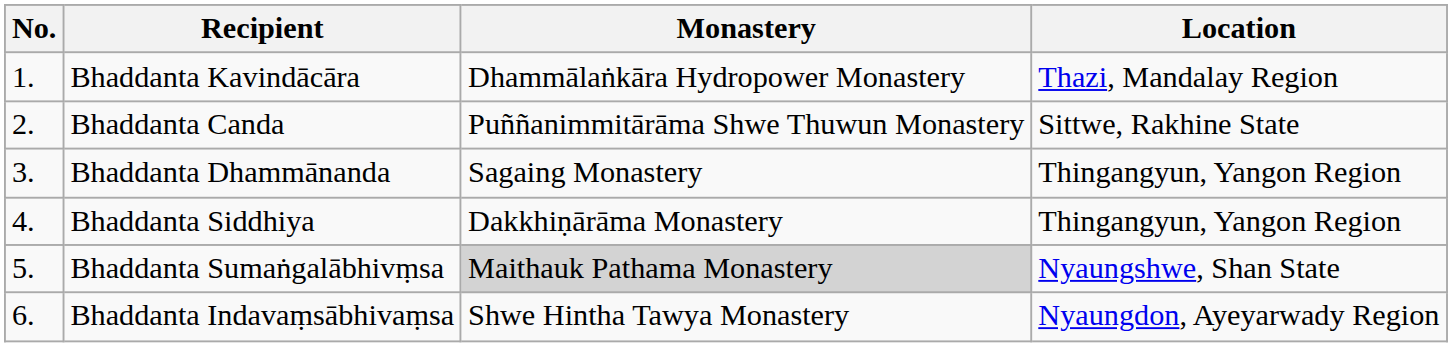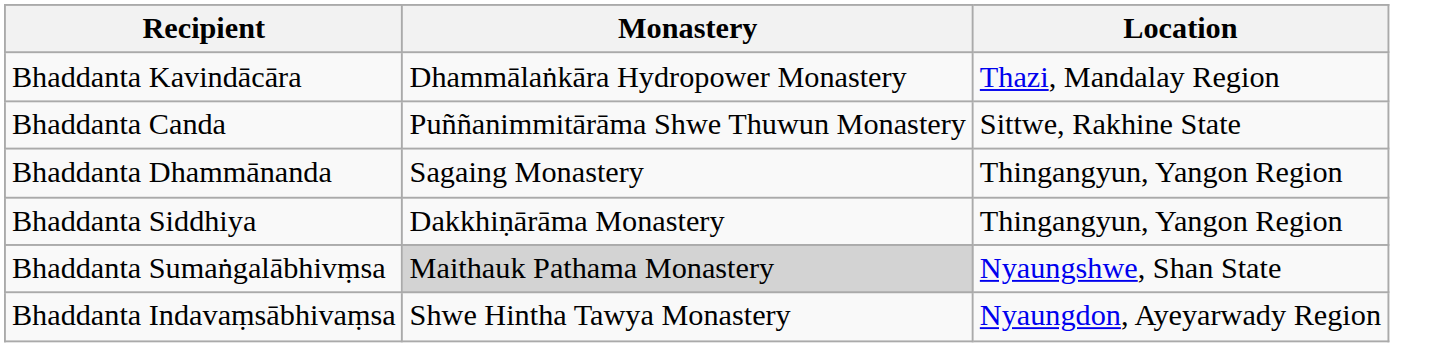- column: No. | 1. | 2. | 3. | 4. | 5. | 6.
